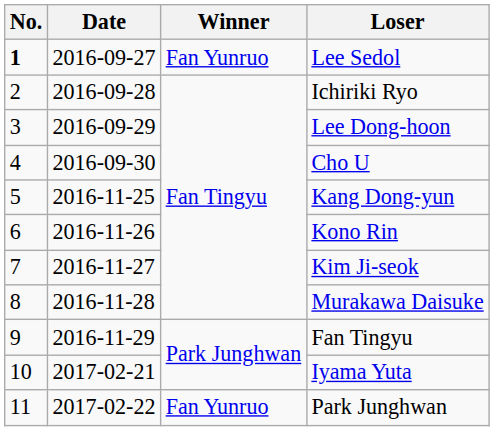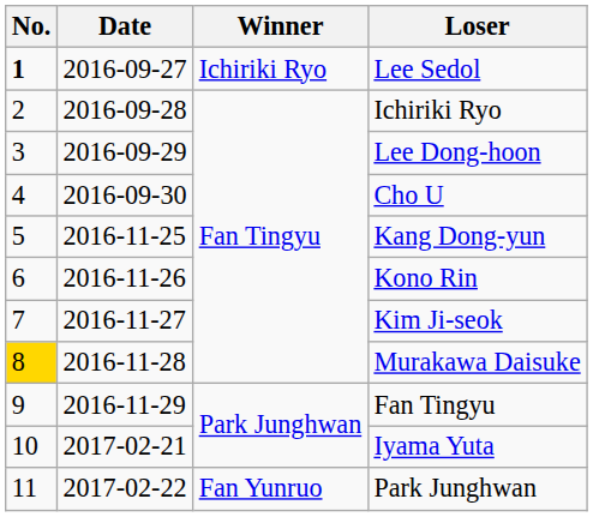Lee Sedol | Winner: Fan Yunruo -> Ichiriki Ryo
Murakawa Daisuke | No.: no background -> gold background
